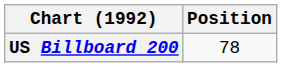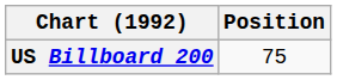US Billboard 200 | Position: 78 -> 75
